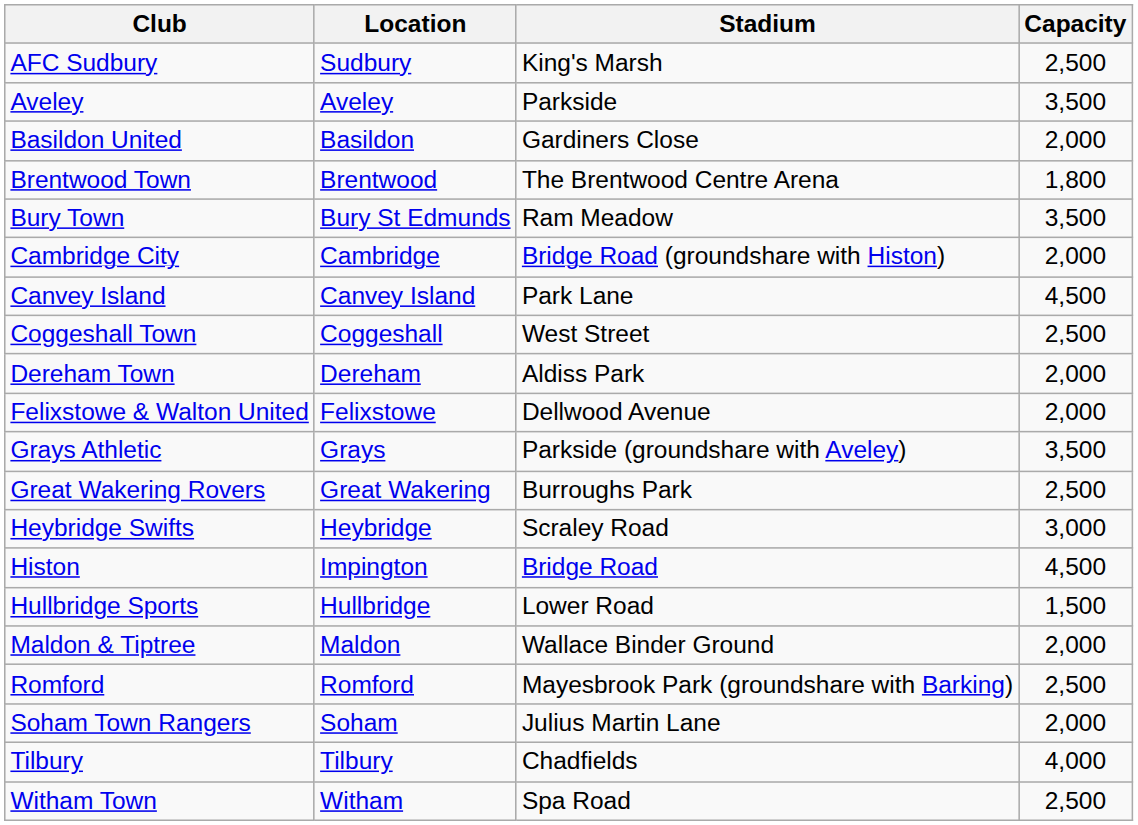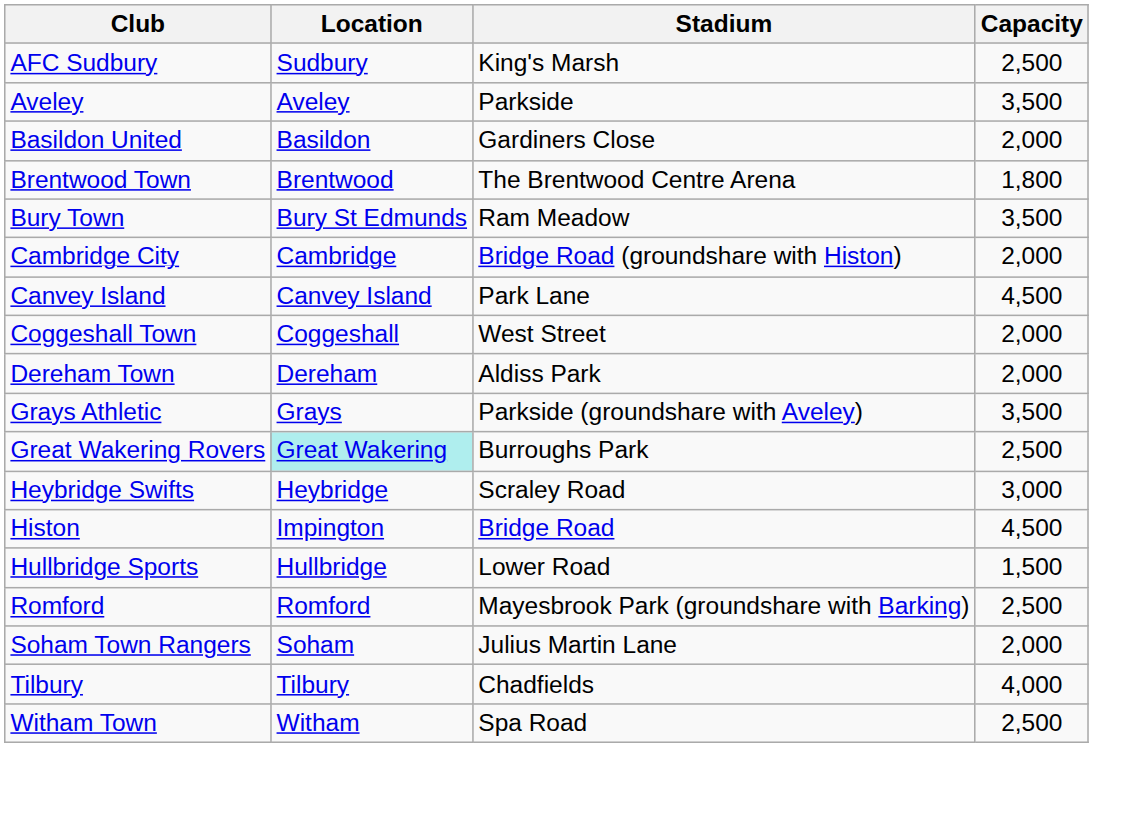Coggeshall Town | Capacity: 2,500 -> 2,000
- row: Felixstowe & Walton United | Felixstowe | Dellwood Avenue | 2,000
Great Wakering Rovers | Location: no background -> paleturquoise background
- row: Maldon & Tiptree | Maldon | Wallace Binder Ground | 2,000
